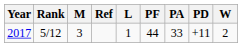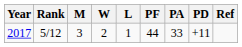columns swapped: W <-> Ref
